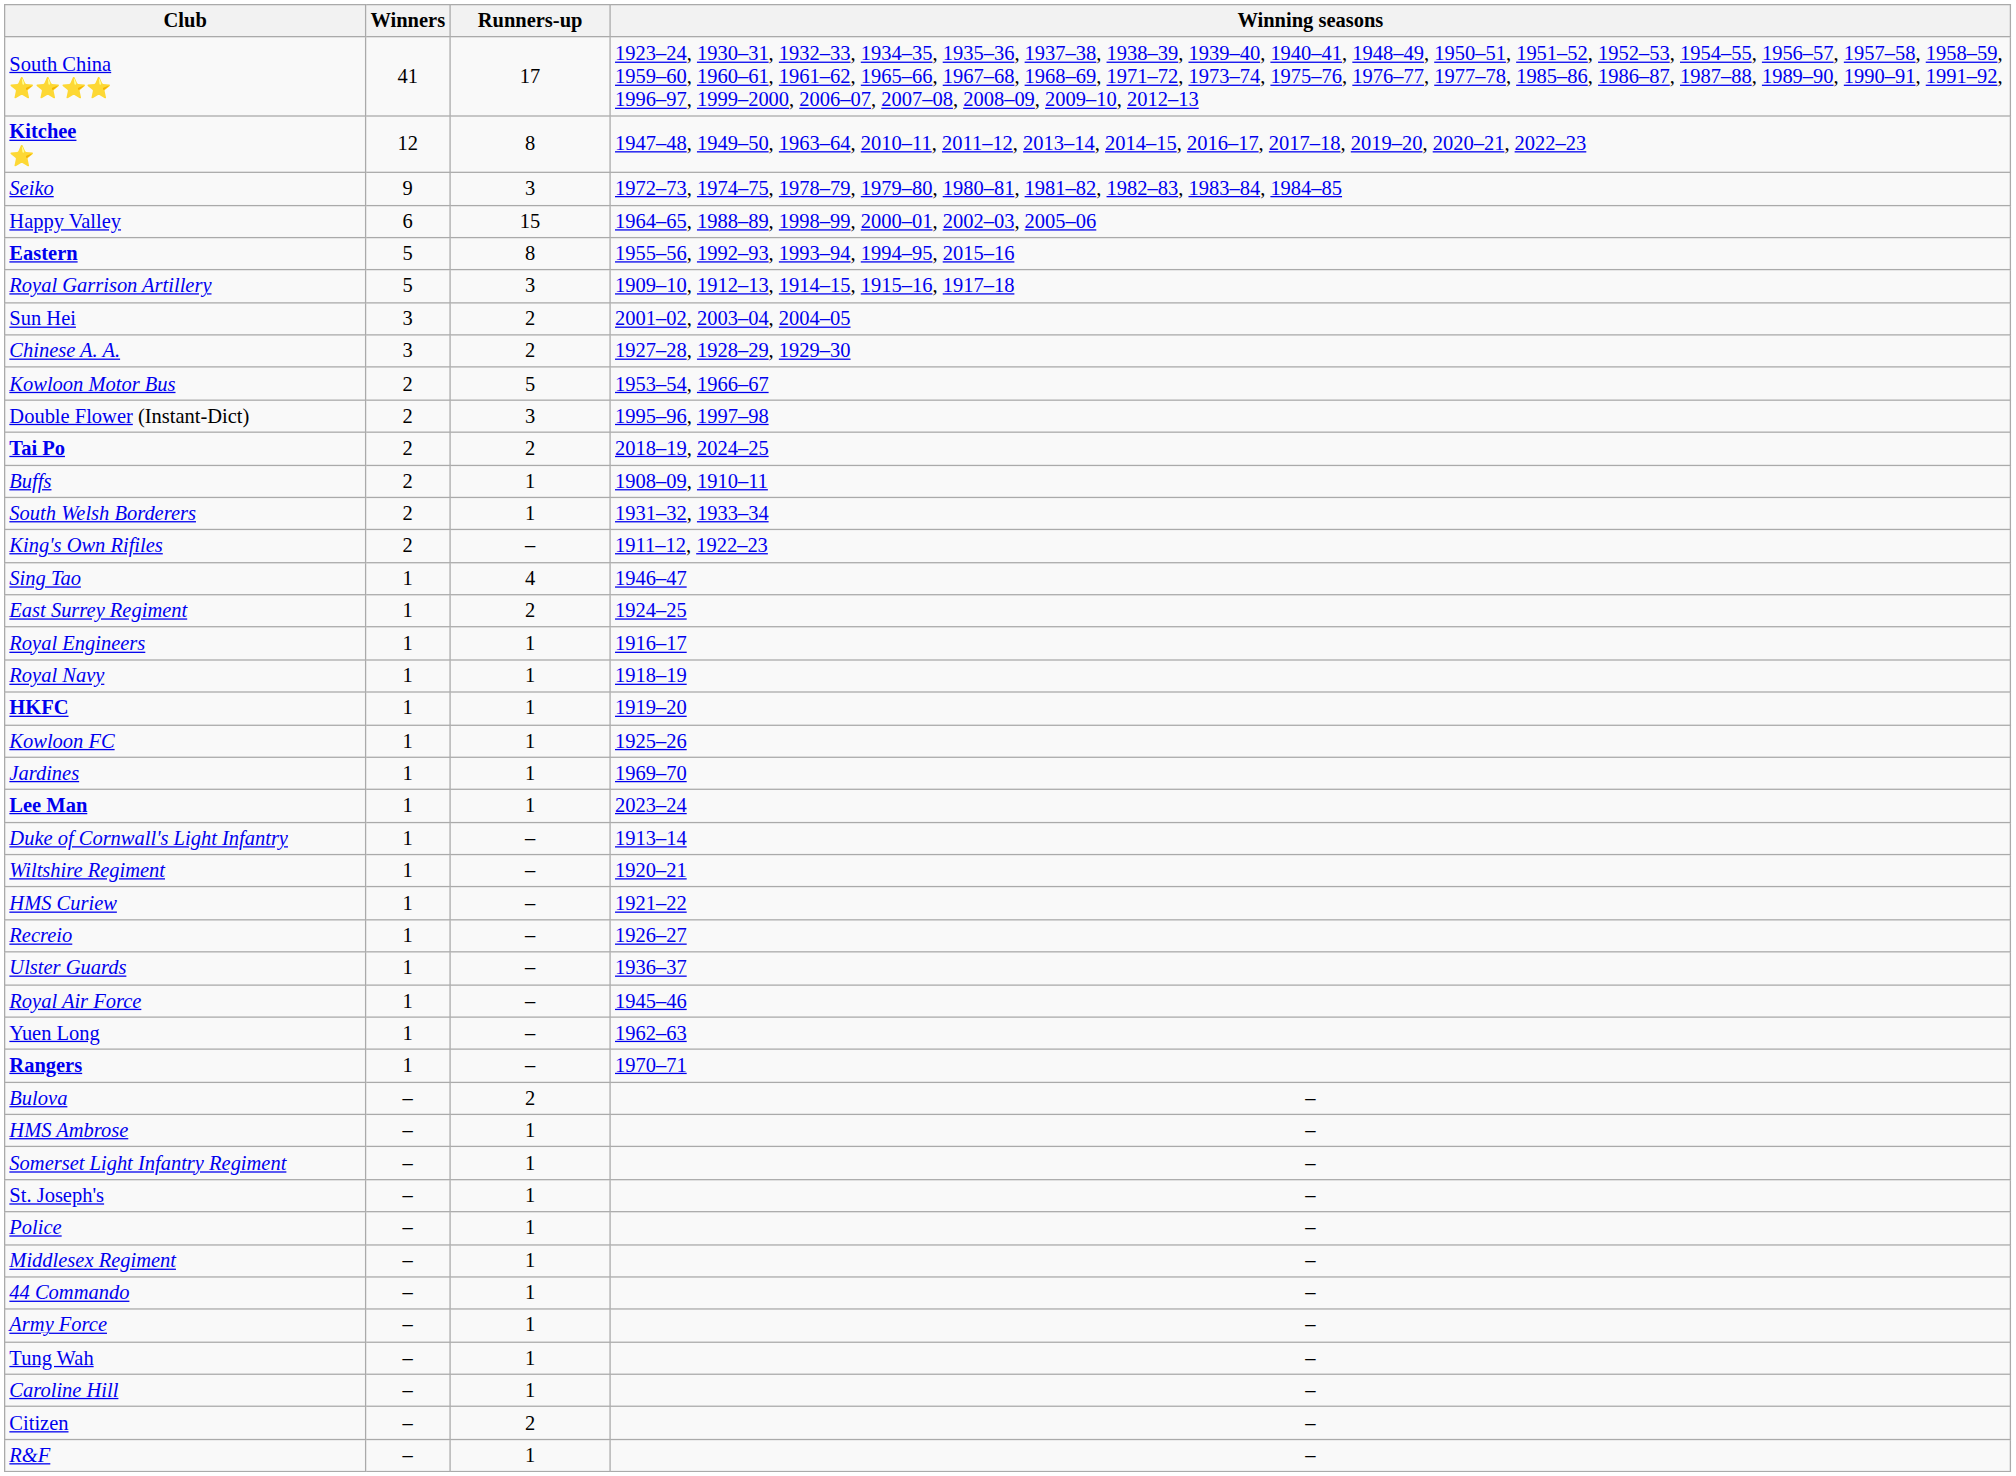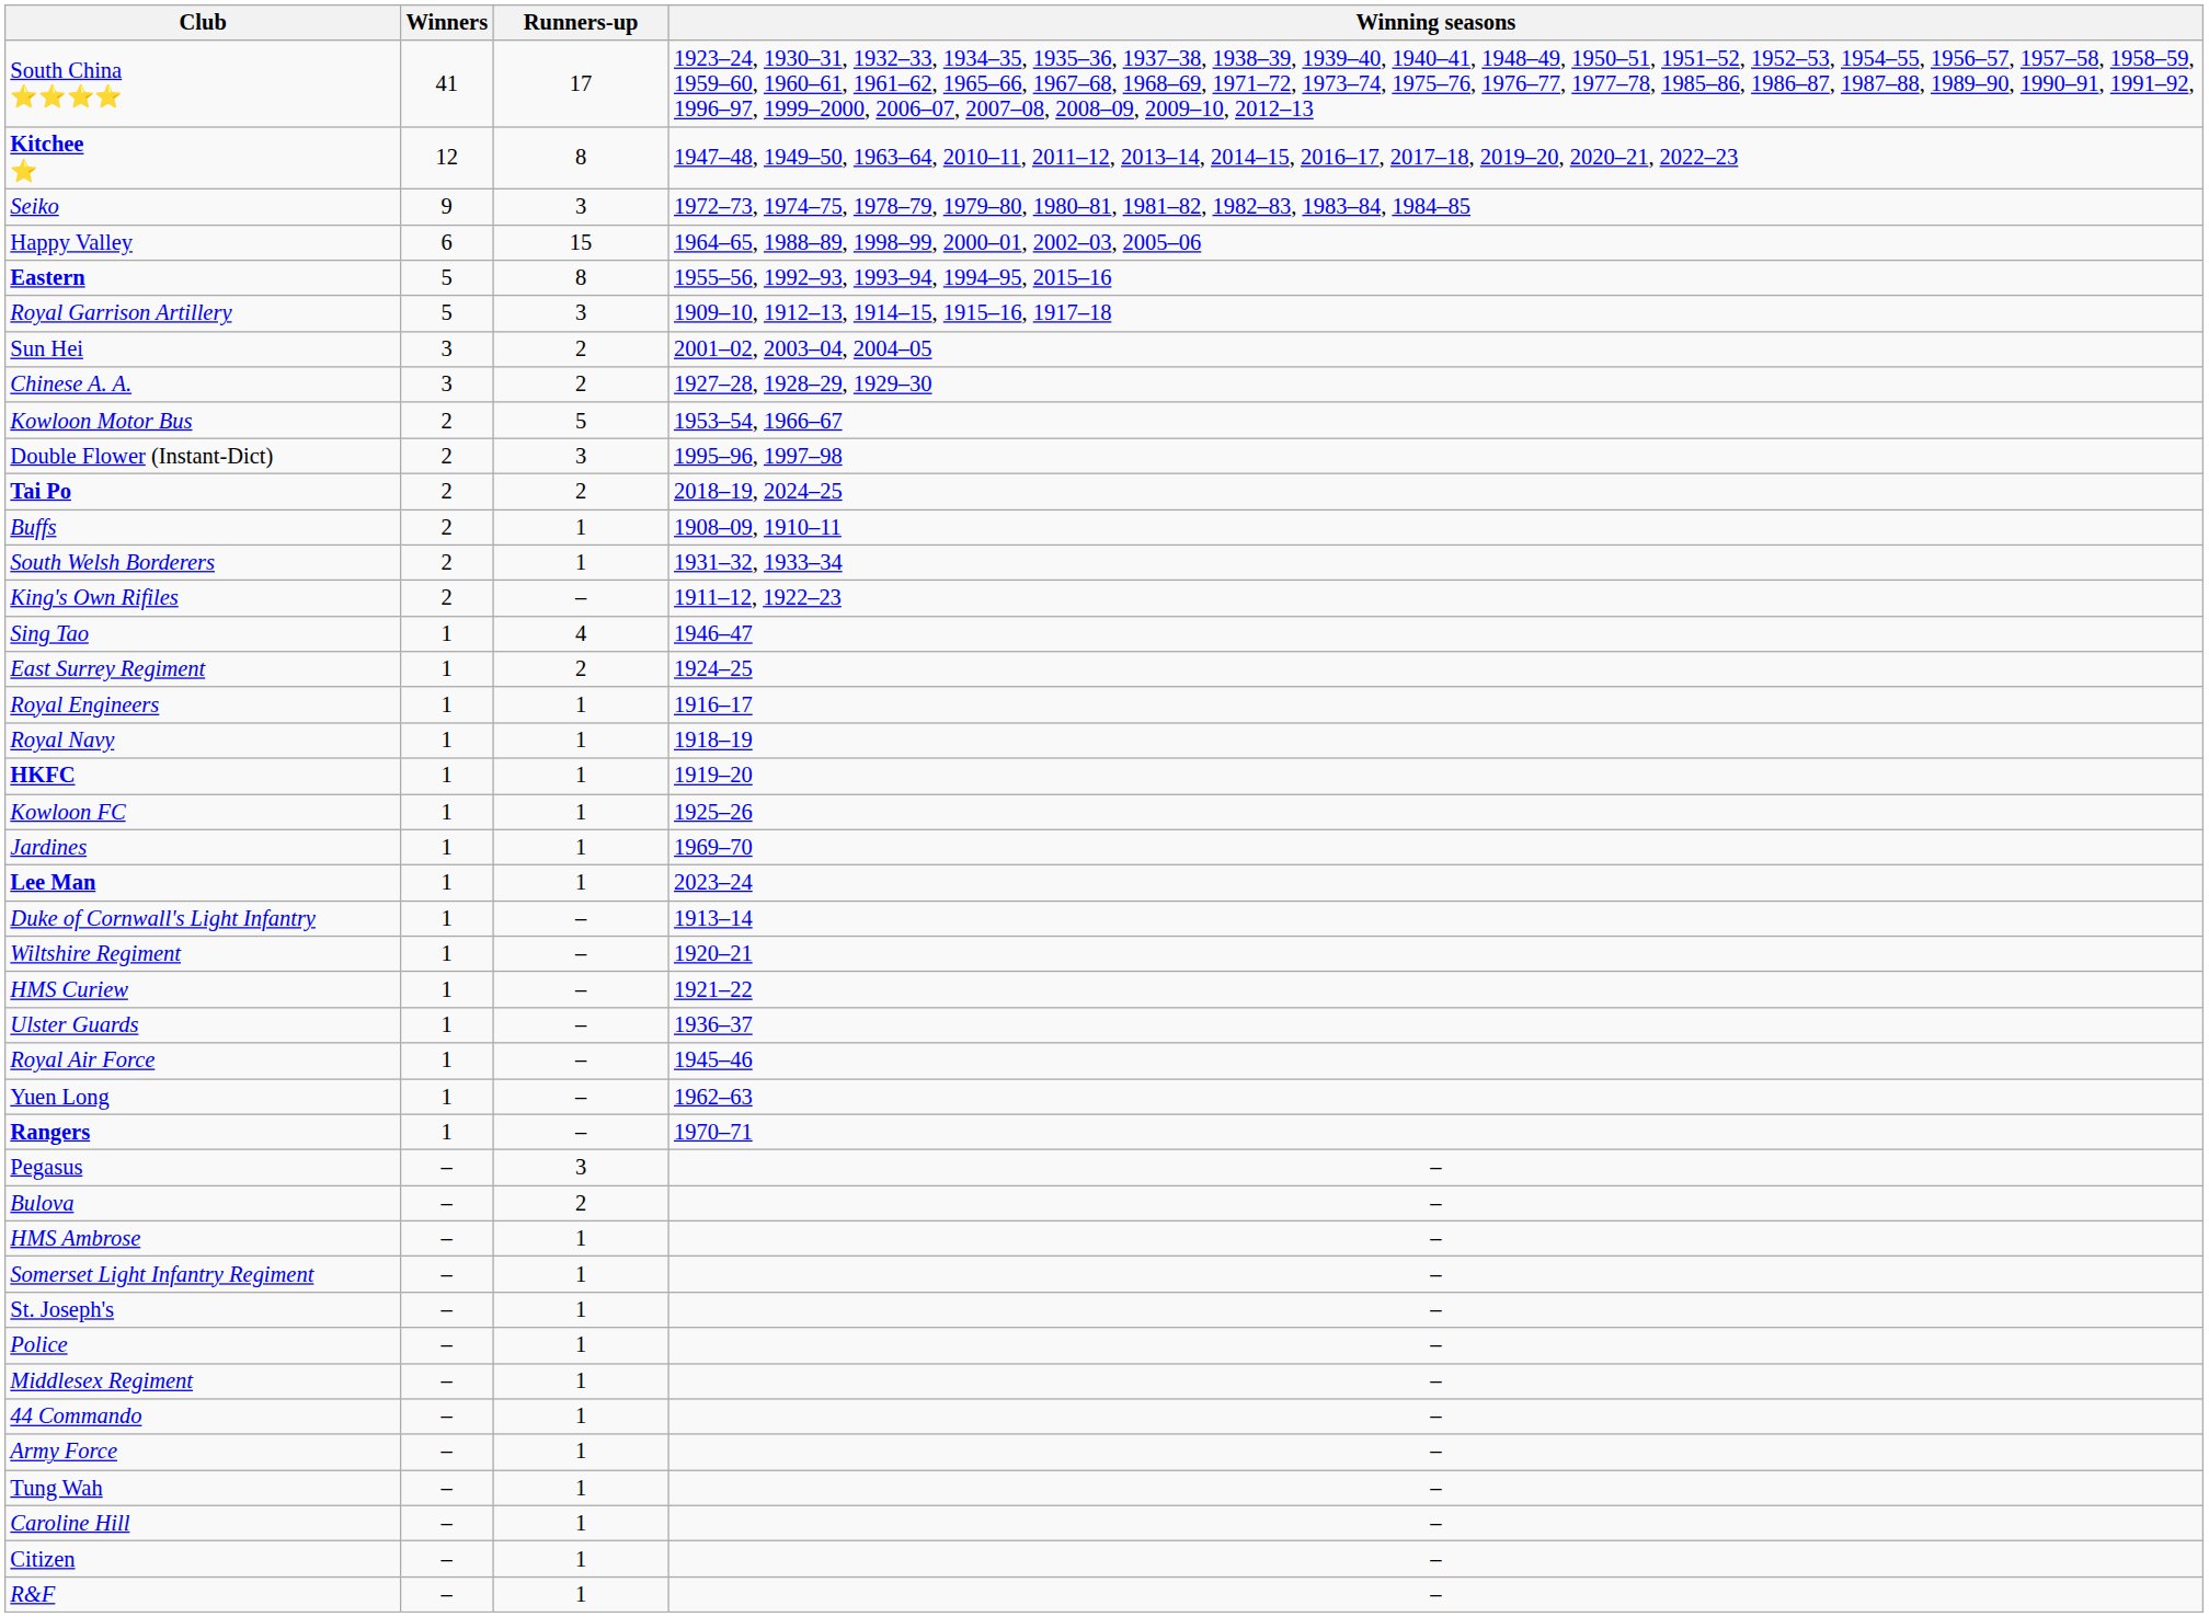- row: Recreio | 1 | – | 1926–27
+ row: Pegasus | – | 3 | –
Citizen | Runners-up: 2 -> 1
